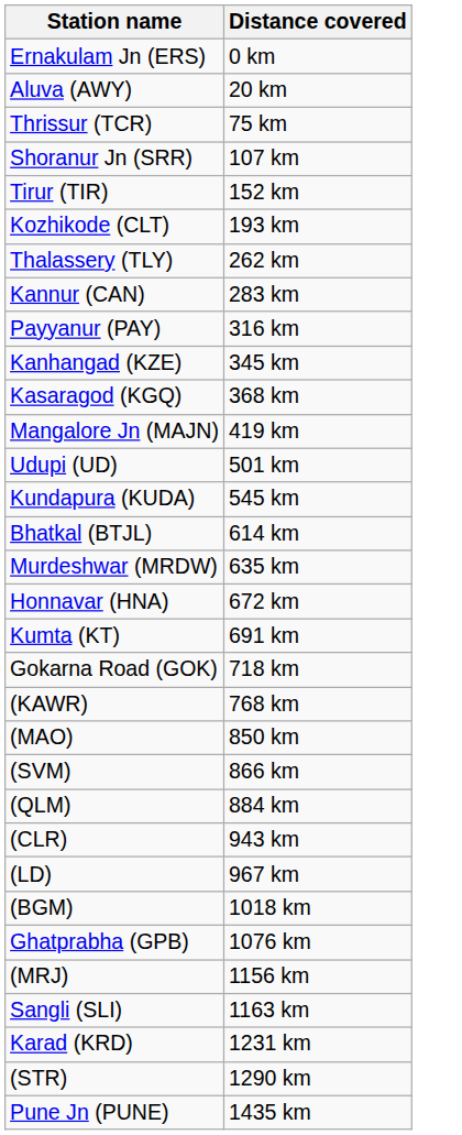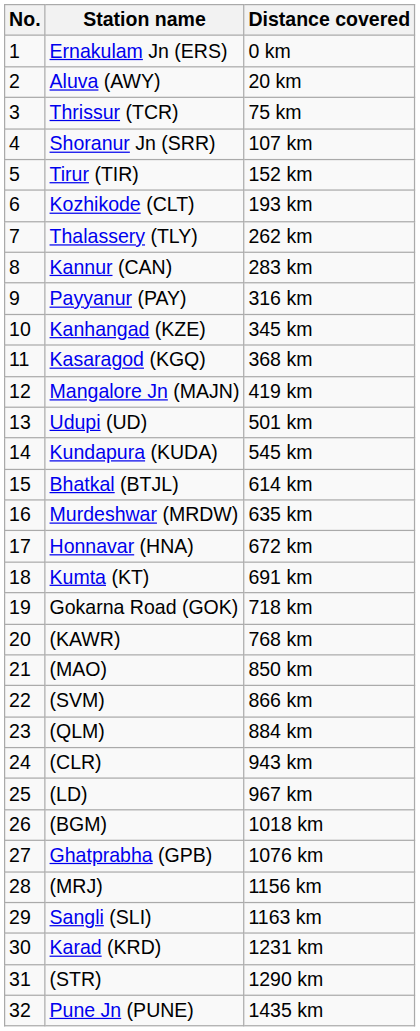+ column: No. | 1 | 2 | 3 | 4 | 5 | 6 | 7 | 8 | 9 | 10 | 11 | 12 | 13 | 14 | 15 | 16 | 17 | 18 | 19 | 20 | 21 | 22 | 23 | 24 | 25 | 26 | 27 | 28 | 29 | 30 | 31 | 32
